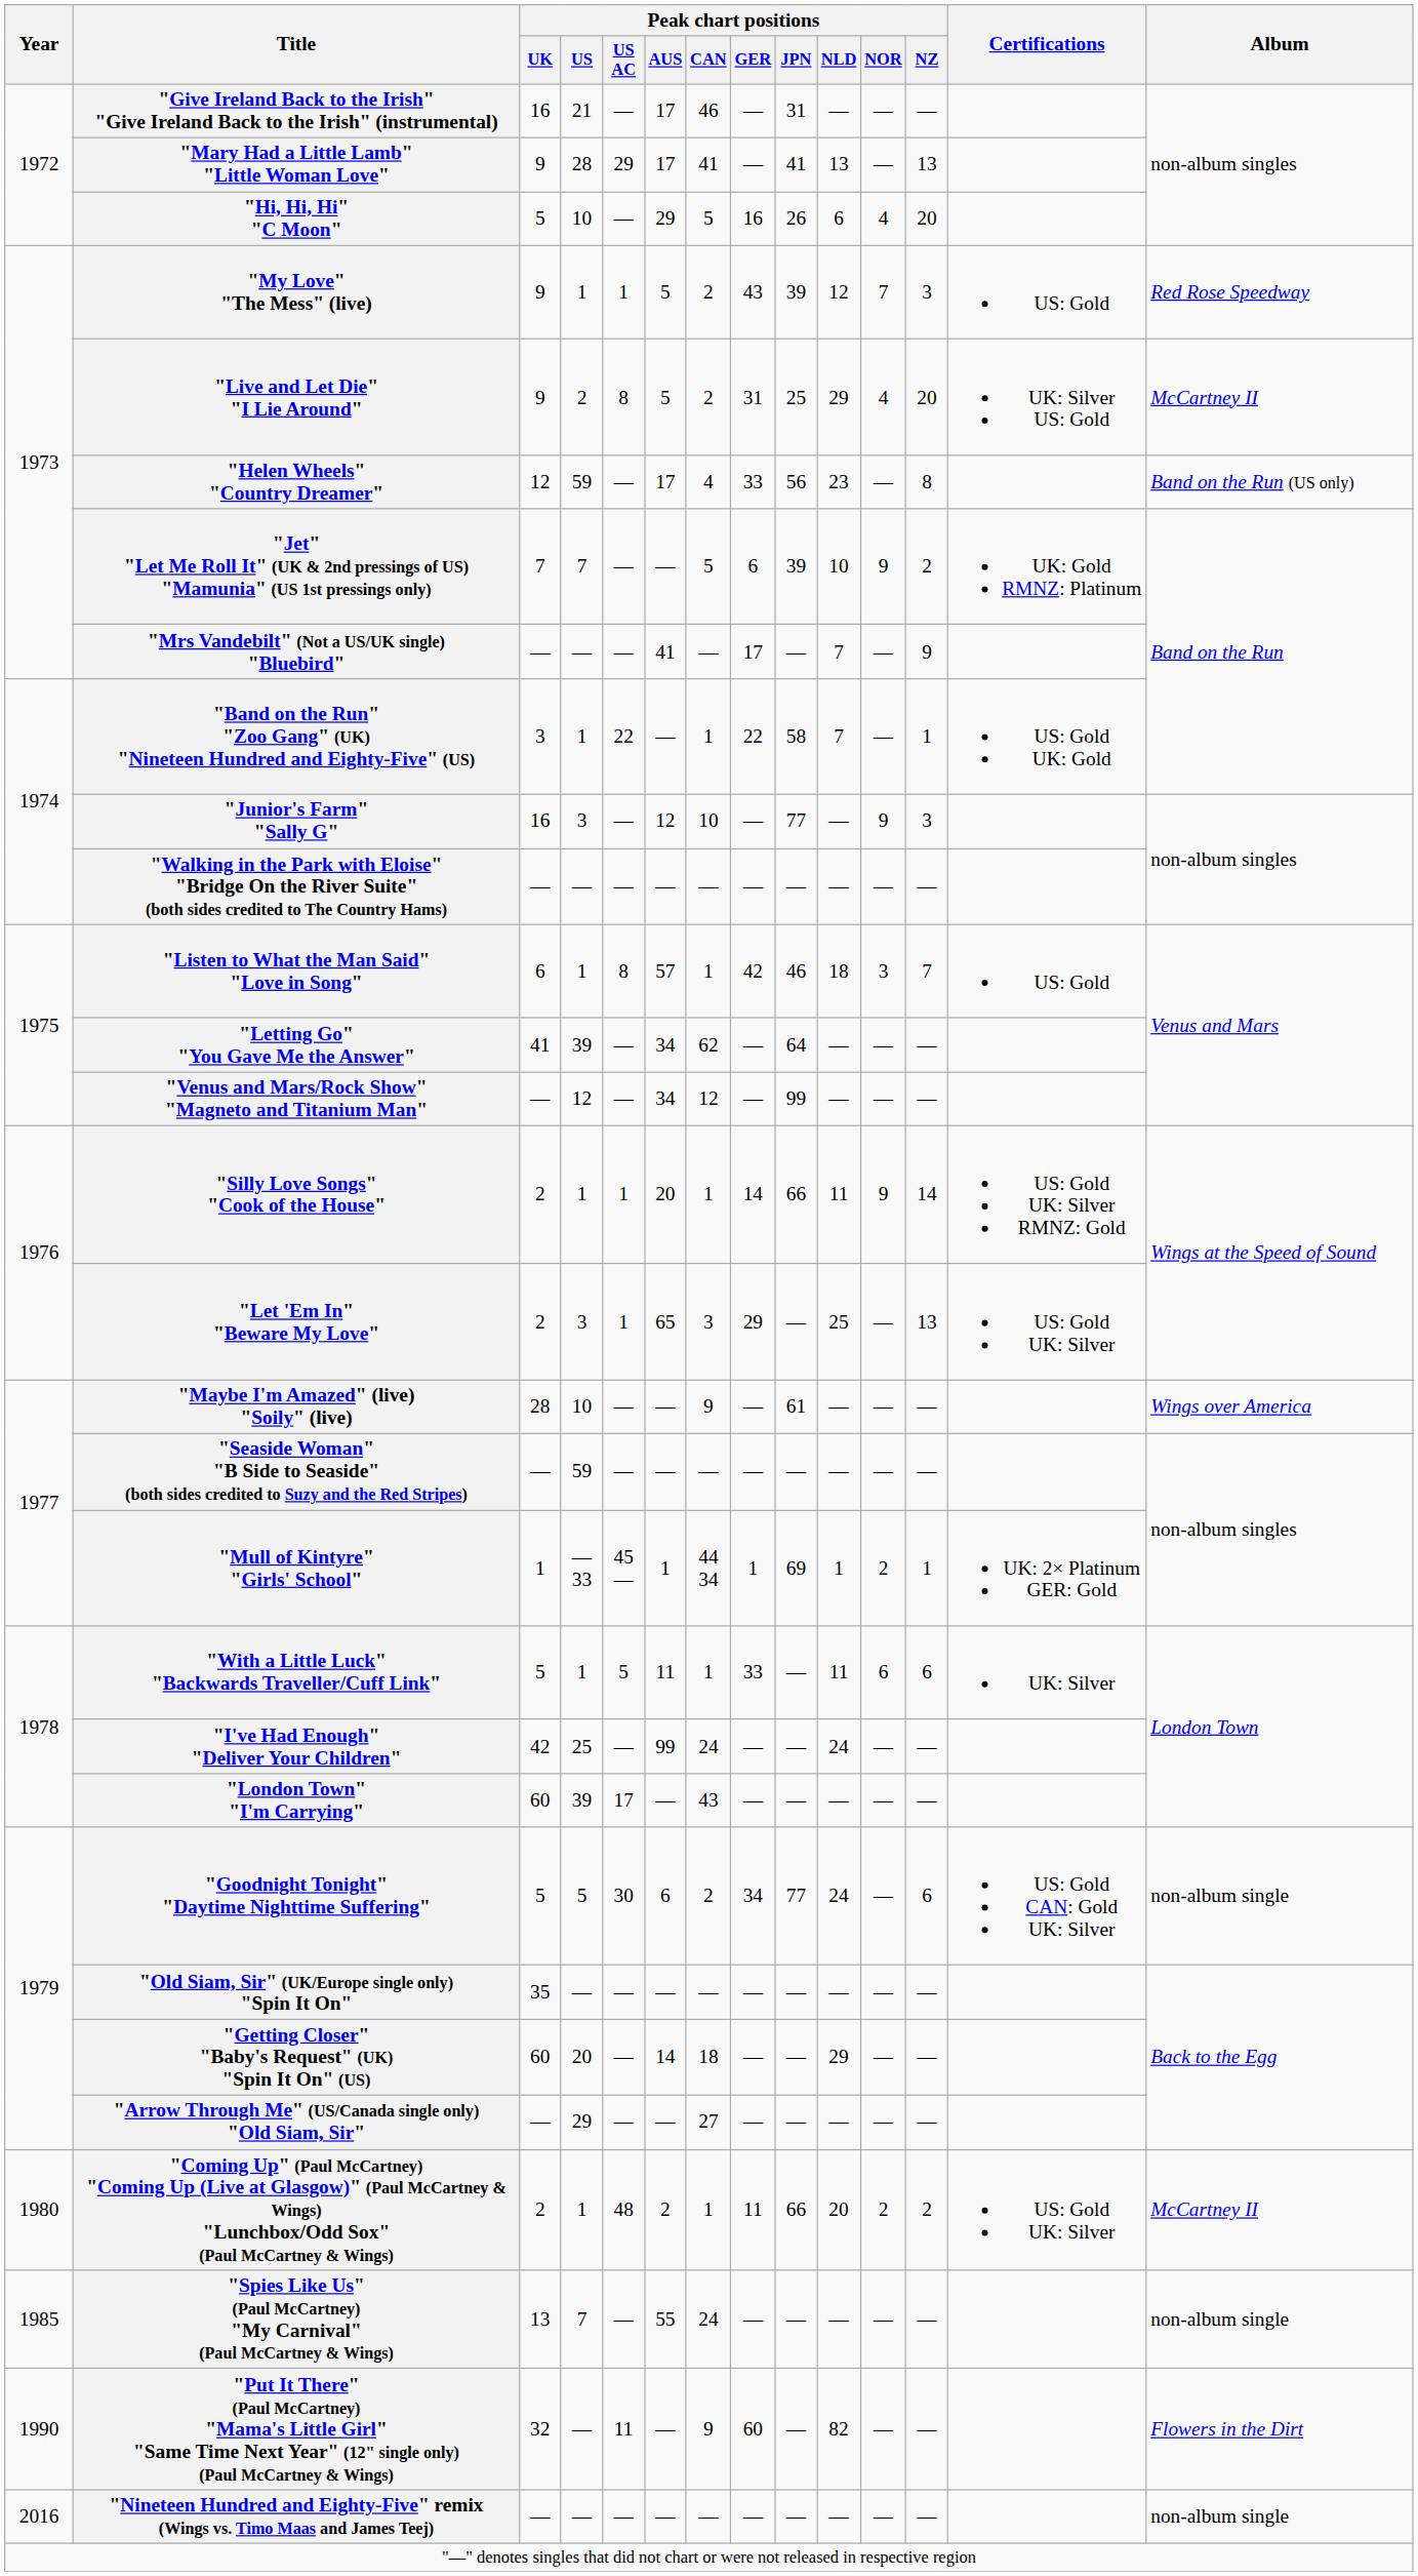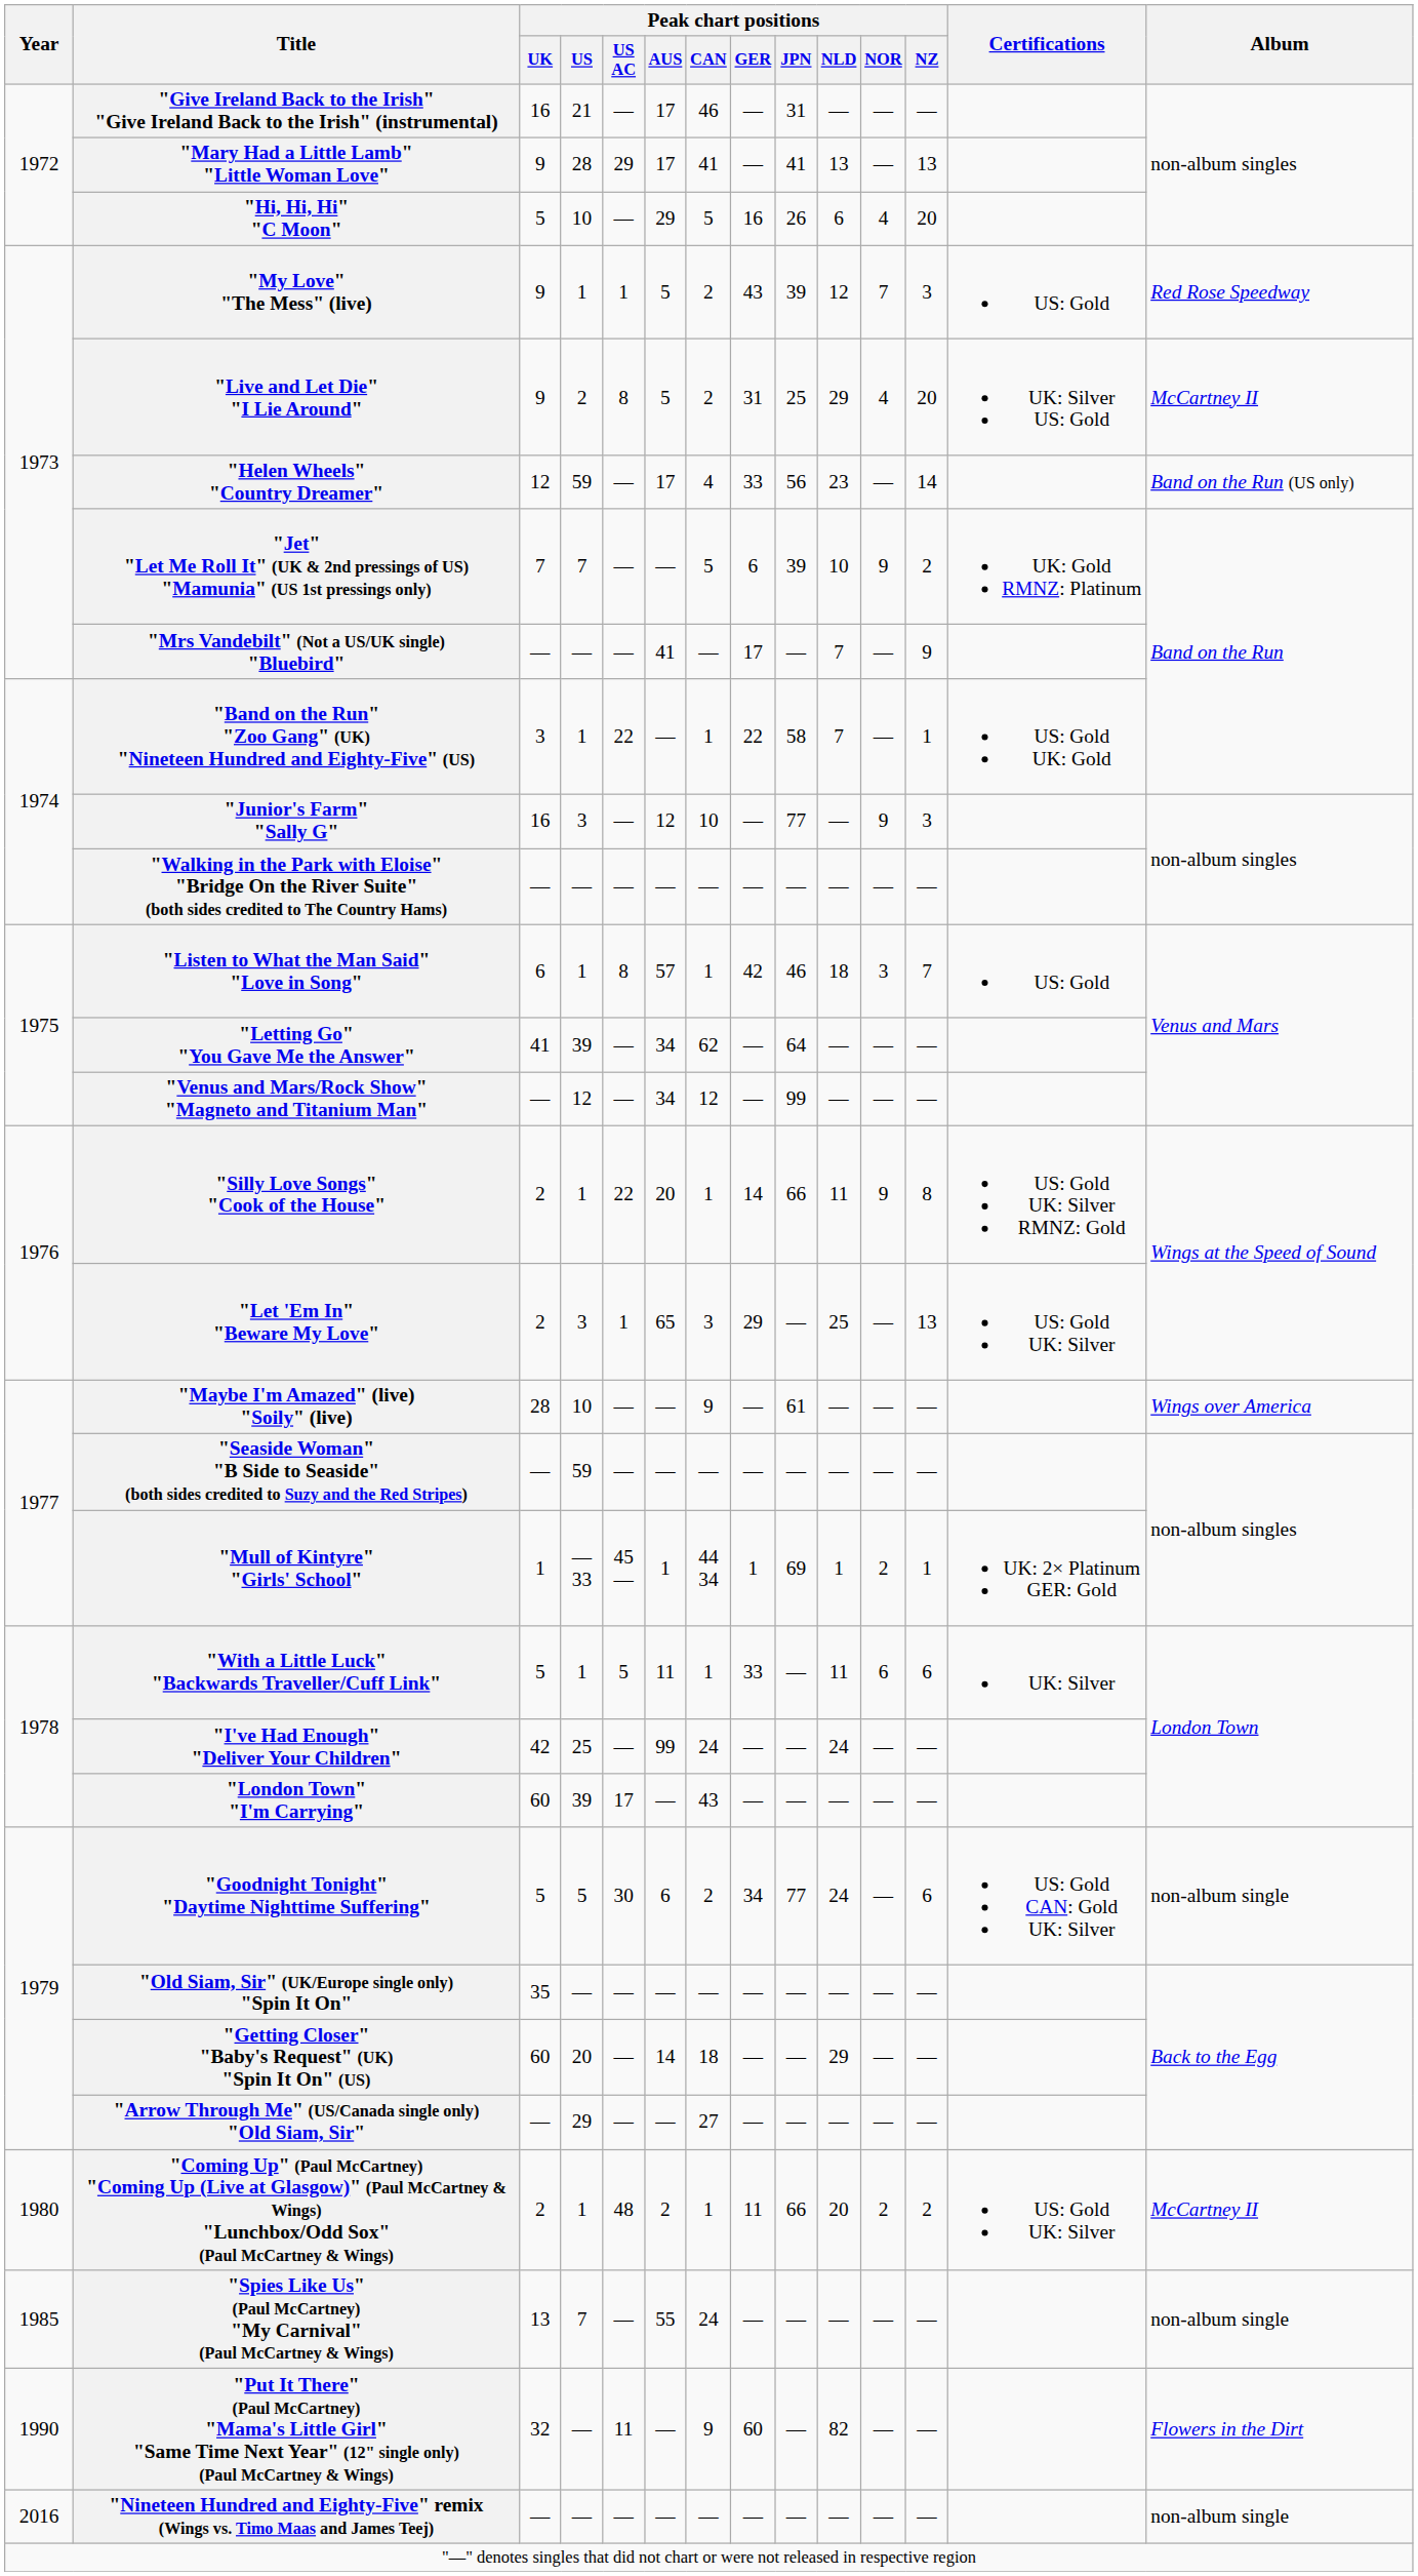"Helen Wheels" "Country Dreamer" | Peak chart positions / NZ: 8 -> 14
"Silly Love Songs" "Cook of the House" | Peak chart positions / US AC: 1 -> 22
"Silly Love Songs" "Cook of the House" | Peak chart positions / NZ: 14 -> 8
